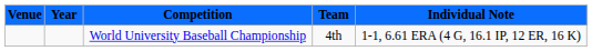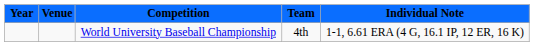columns swapped: Year <-> Venue
